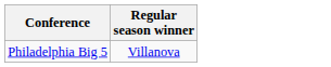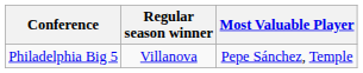+ column: Most Valuable Player | Pepe Sánchez, Temple
